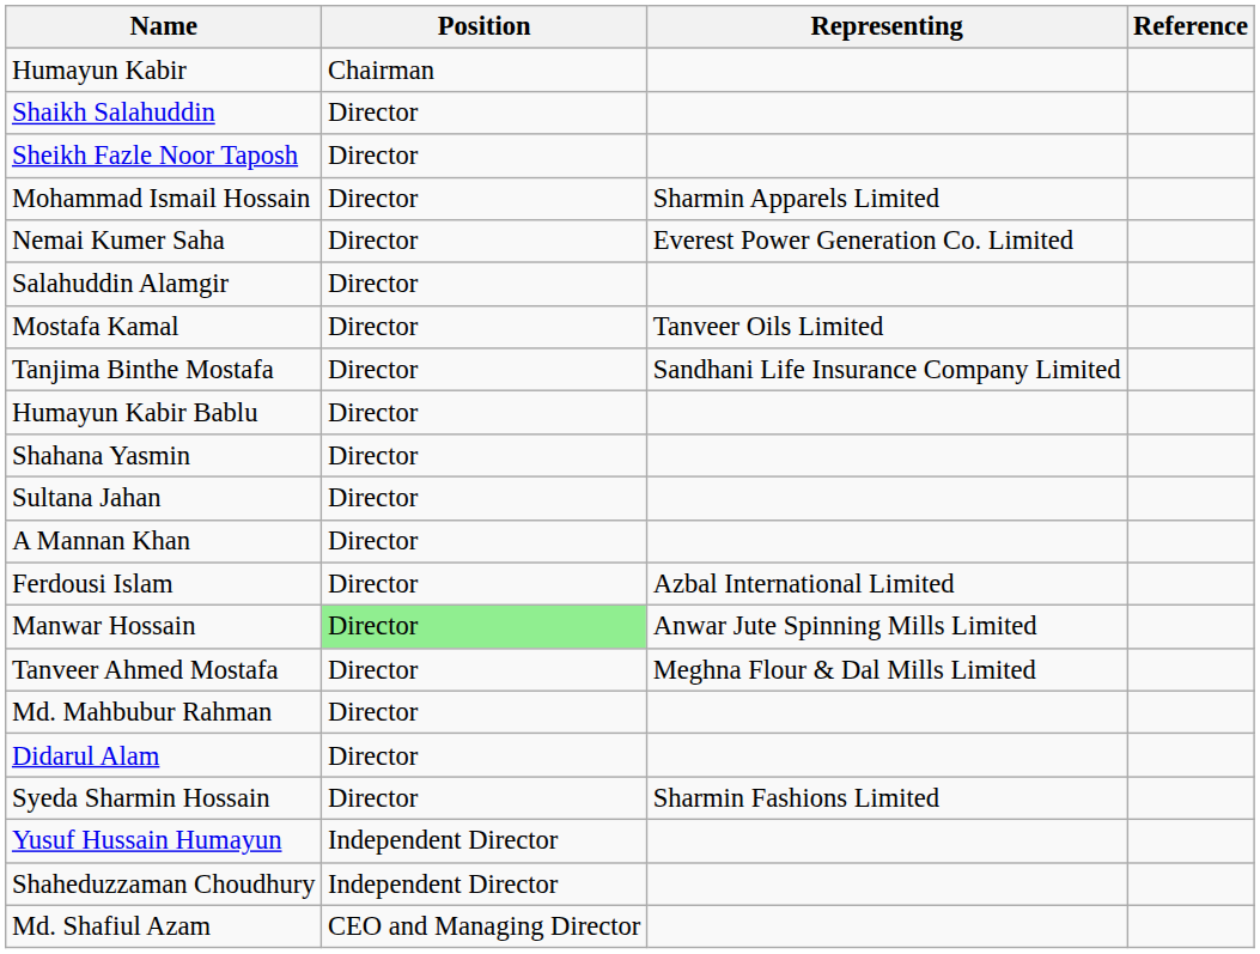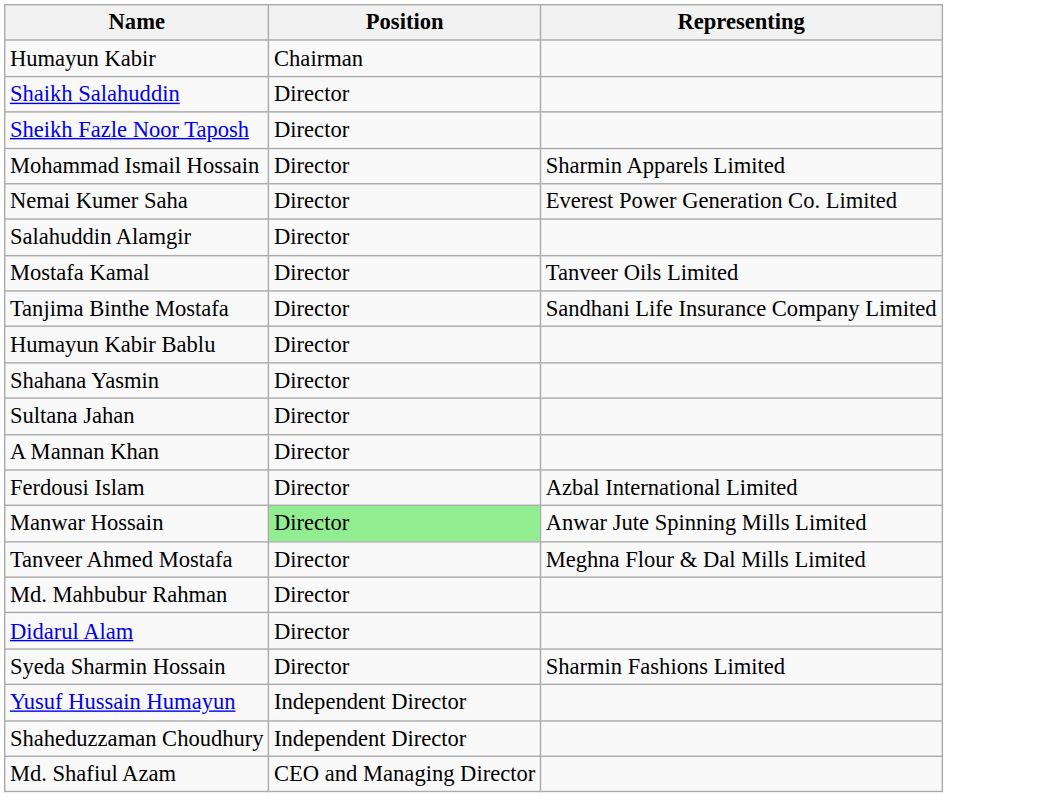- column: Reference
